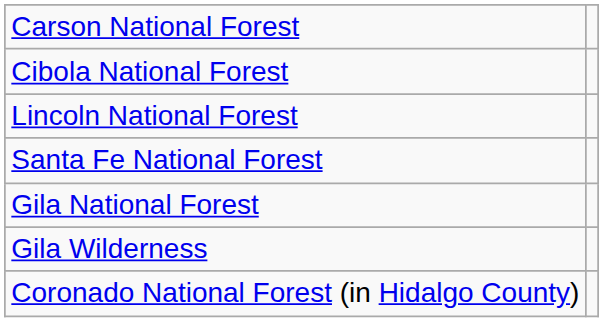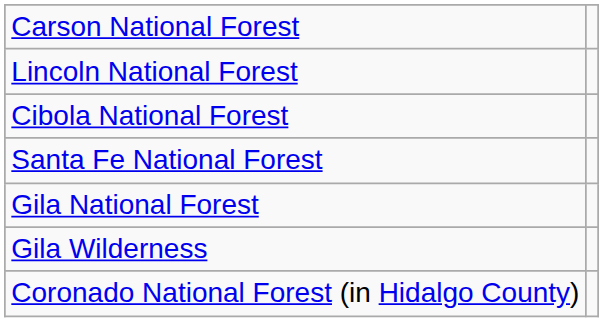rows swapped: Cibola National Forest <-> Lincoln National Forest
